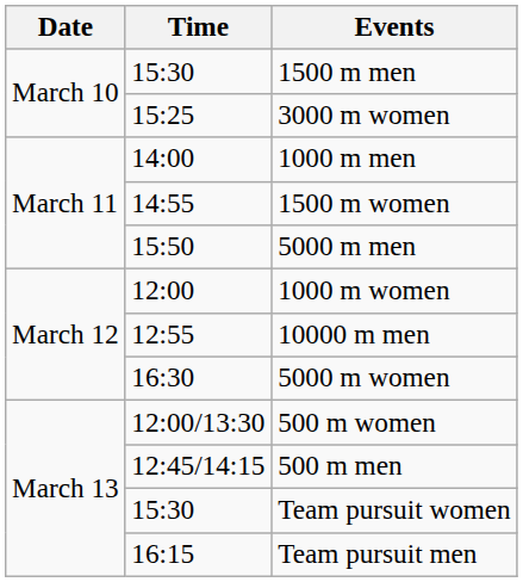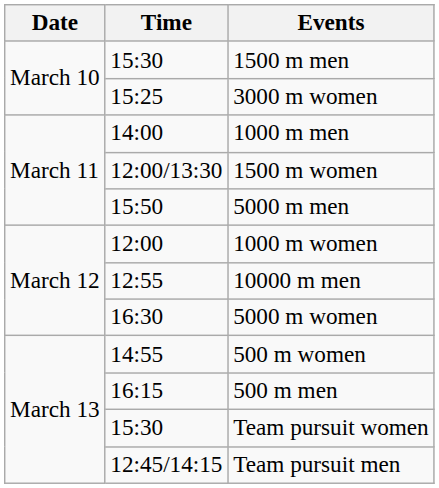1500 m women | Time: 14:55 -> 12:00/13:30
500 m women | Time: 12:00/13:30 -> 14:55
500 m men | Time: 12:45/14:15 -> 16:15
Team pursuit men | Time: 16:15 -> 12:45/14:15
